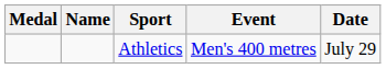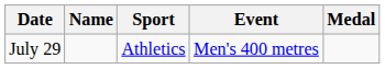columns swapped: Medal <-> Date
